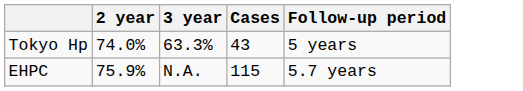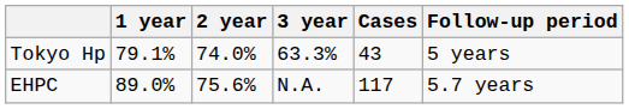+ column: 1 year | 79.1% | 89.0%
EHPC | 2 year: 75.9% -> 75.6%
EHPC | Cases: 115 -> 117
